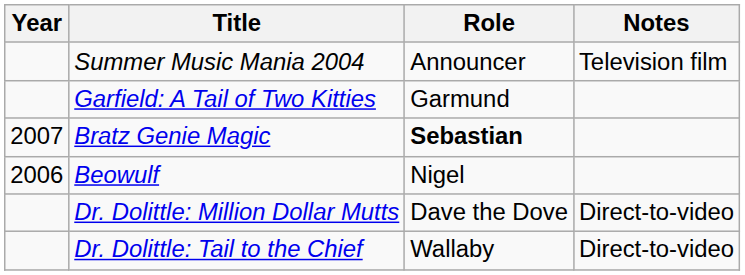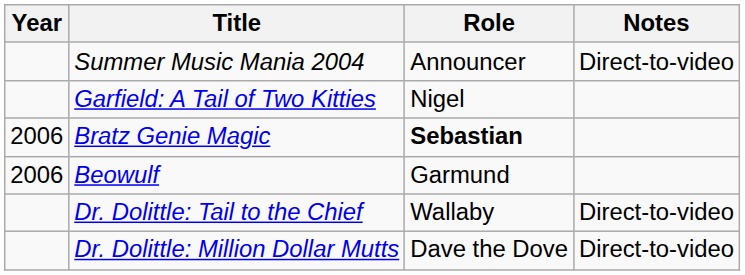Summer Music Mania 2004 | Notes: Television film -> Direct-to-video
Garfield: A Tail of Two Kitties | Role: Garmund -> Nigel
Bratz Genie Magic | Year: 2007 -> 2006
Beowulf | Role: Nigel -> Garmund
rows swapped: Dr. Dolittle: Tail to the Chief <-> Dr. Dolittle: Million Dollar Mutts
